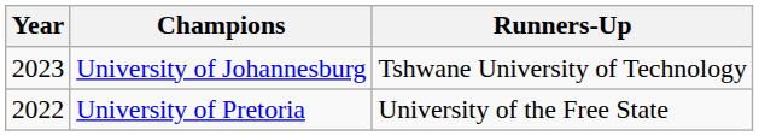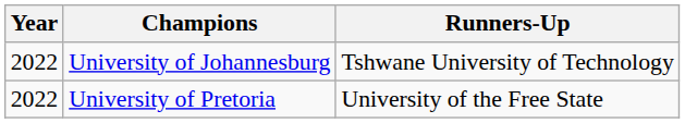University of Johannesburg | Year: 2023 -> 2022
